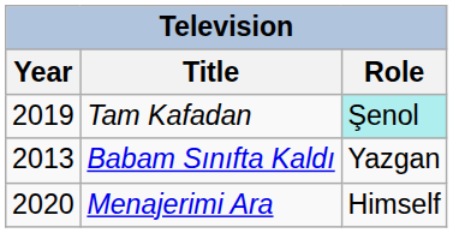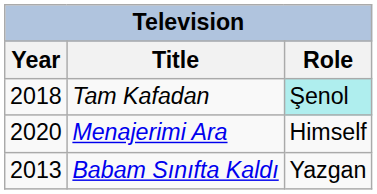Tam Kafadan | Year: 2019 -> 2018
rows swapped: Babam Sınıfta Kaldı <-> Menajerimi Ara
